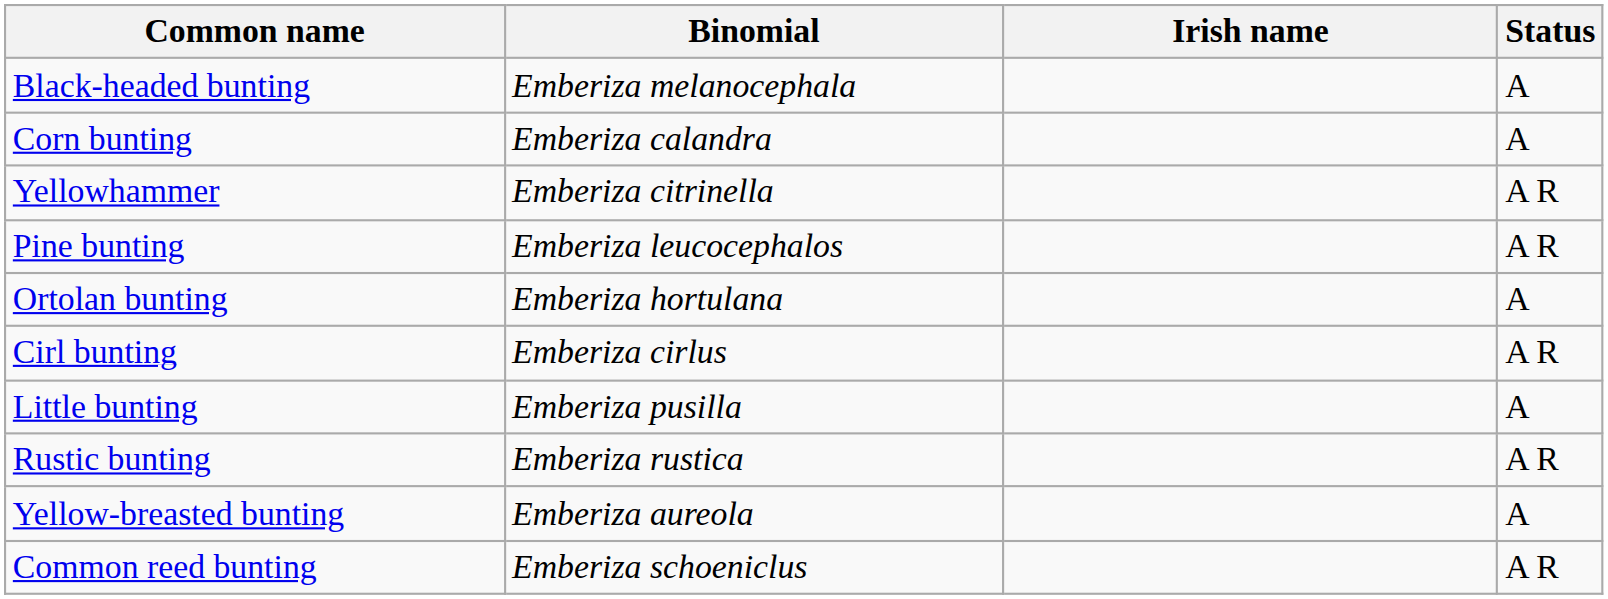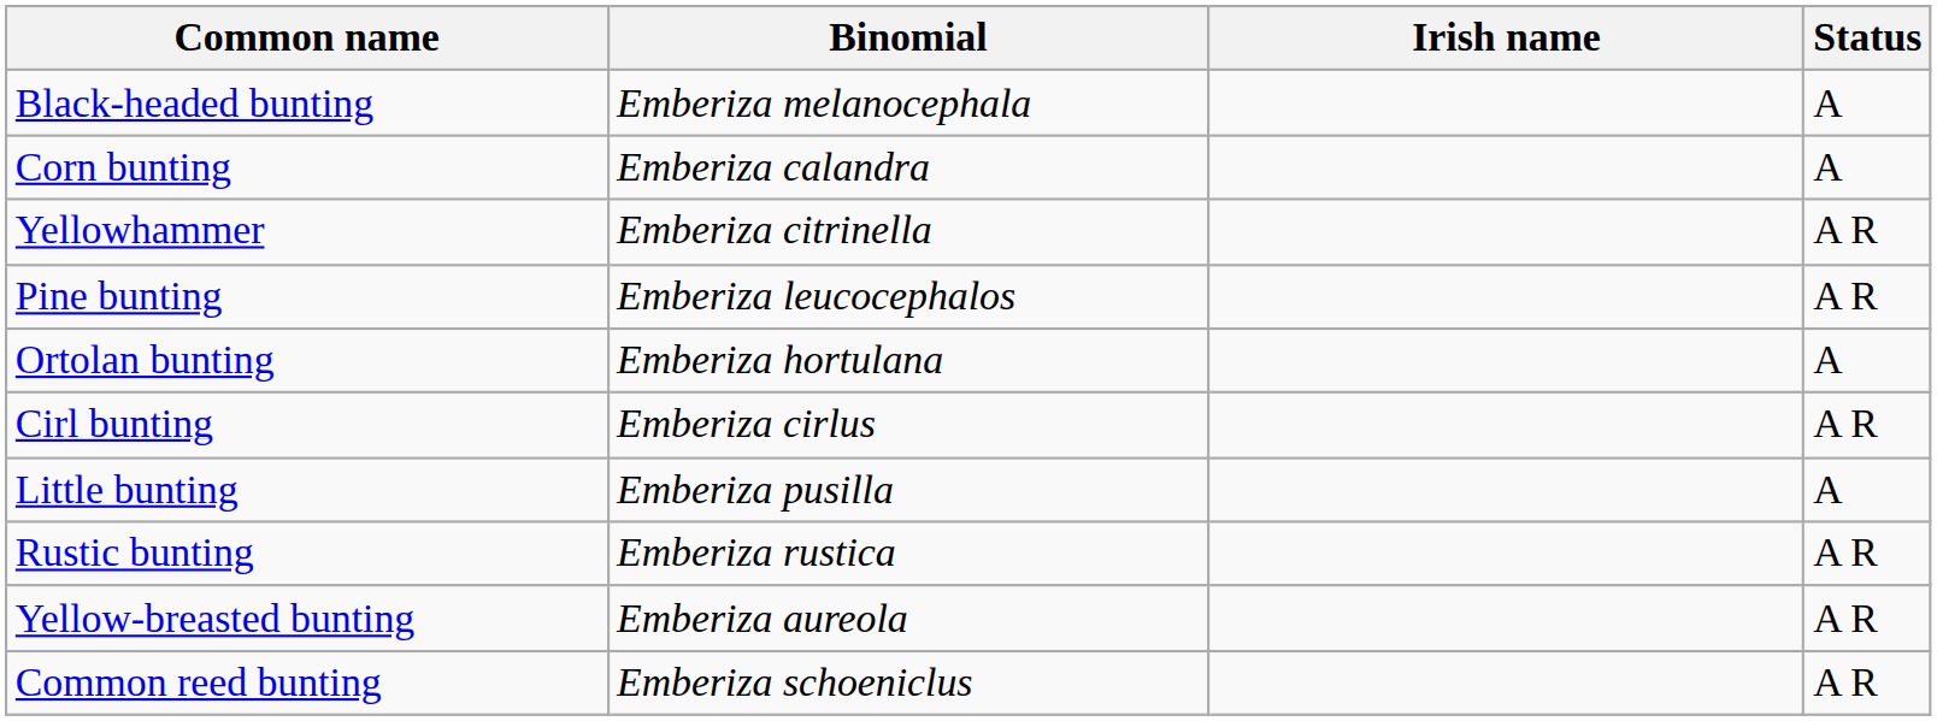Yellow-breasted bunting | Status: A -> A R
